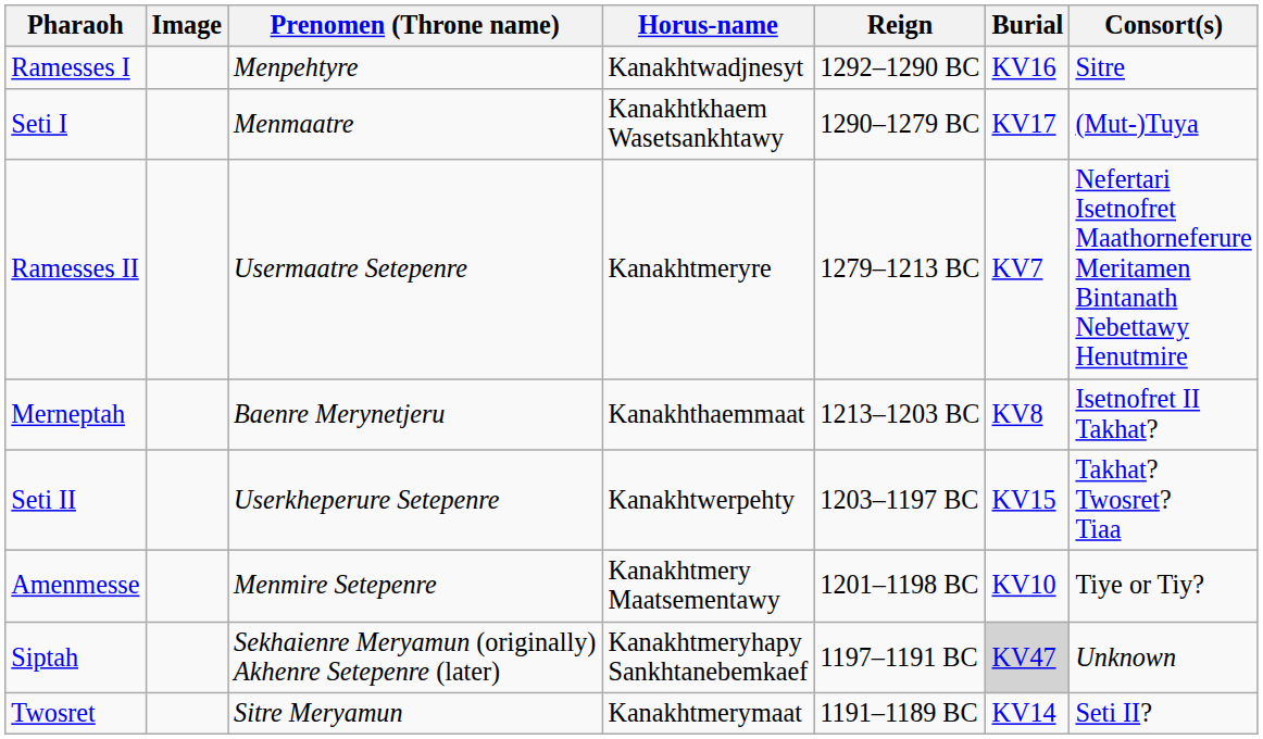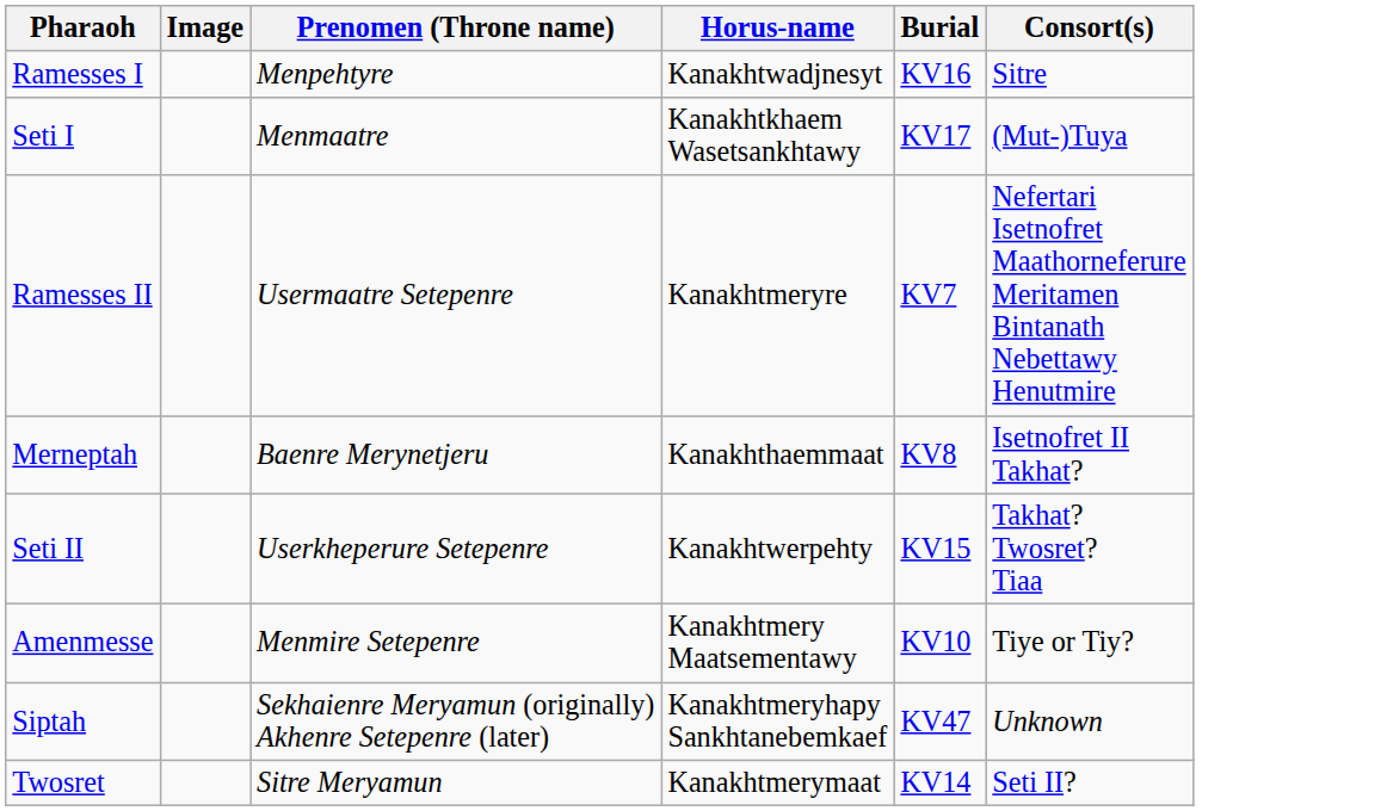- column: Reign | 1292–1290 BC | 1290–1279 BC | 1279–1213 BC | 1213–1203 BC | 1203–1197 BC | 1201–1198 BC | 1197–1191 BC | 1191–1189 BC
Siptah | Burial: lightgrey background -> no background
